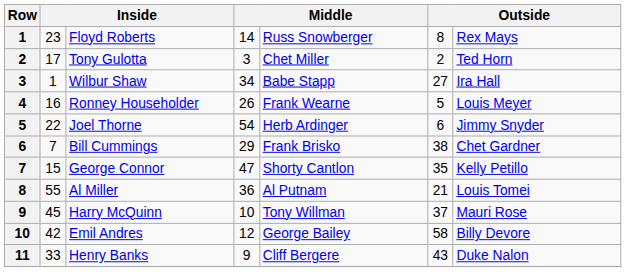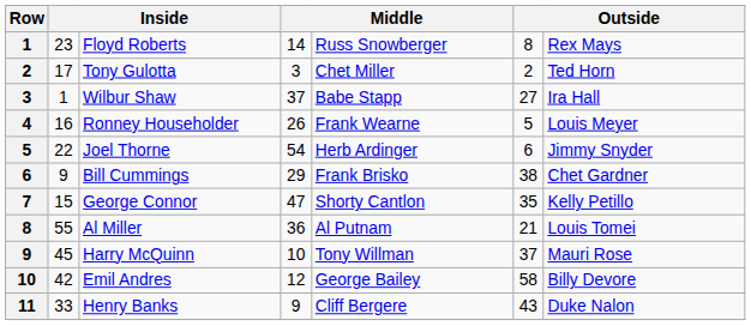Wilbur Shaw | column 4: 34 -> 37
Bill Cummings | column 2: 7 -> 9
